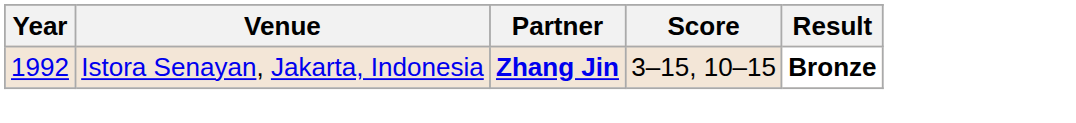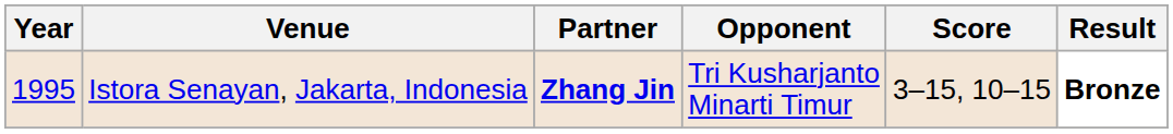+ column: Opponent | Tri Kusharjanto Minarti Timur
Istora Senayan, Jakarta, Indonesia | Year: 1992 -> 1995
